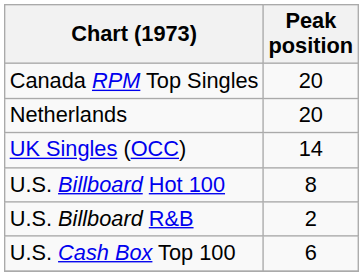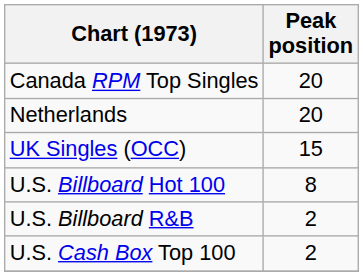UK Singles (OCC) | Peak position: 14 -> 15
U.S. Cash Box Top 100 | Peak position: 6 -> 2
